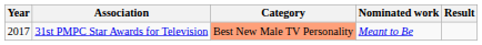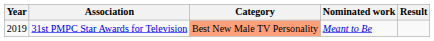31st PMPC Star Awards for Television | Year: 2017 -> 2019
